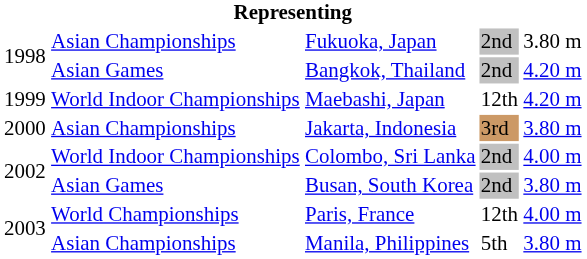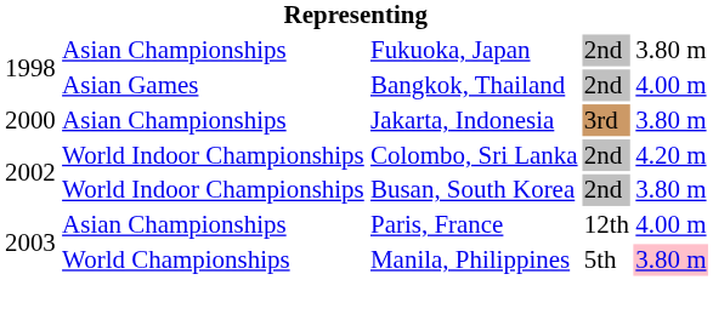Bangkok, Thailand | column 5: 4.20 m -> 4.00 m
- row: 1999 | World Indoor Championships | Maebashi, Japan | 12th | 4.20 m
Colombo, Sri Lanka | column 5: 4.00 m -> 4.20 m
Busan, South Korea | column 2: Asian Games -> World Indoor Championships
Paris, France | column 2: World Championships -> Asian Championships
Manila, Philippines | column 2: Asian Championships -> World Championships
Manila, Philippines | column 5: no background -> pink background
